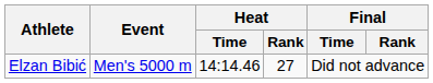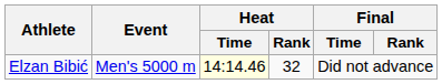Elzan Bibić | Heat / Time: no background -> lightyellow background
Elzan Bibić | Heat / Rank: 27 -> 32
